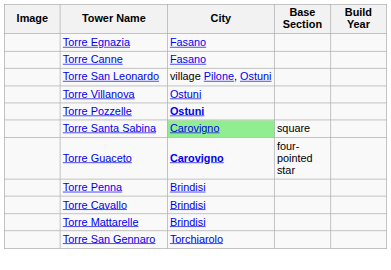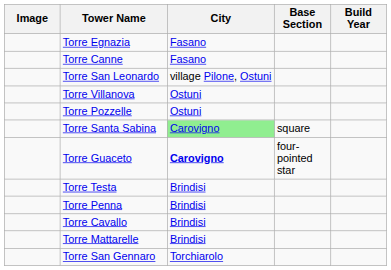Torre Pozzelle | City: bold -> normal
+ row: Torre Testa | Brindisi
